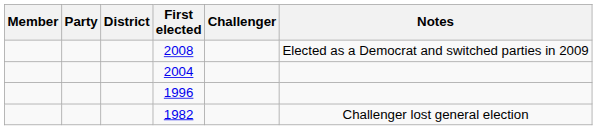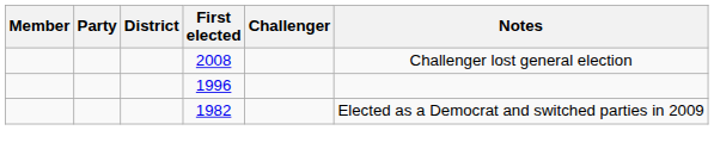2008 | Notes: Elected as a Democrat and switched parties in 2009 -> Challenger lost general election
- row: 2004
1982 | Notes: Challenger lost general election -> Elected as a Democrat and switched parties in 2009
